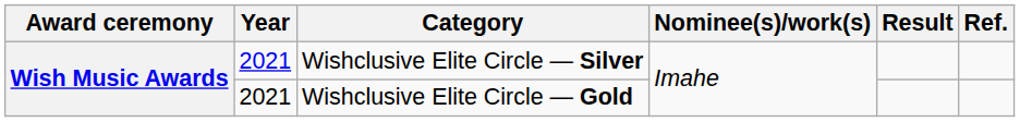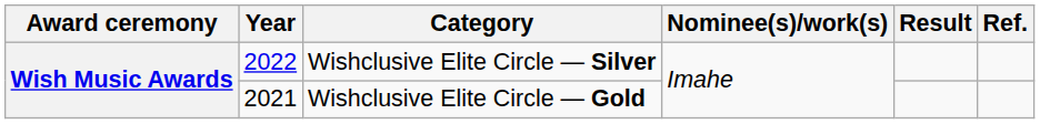Wishclusive Elite Circle — Silver | Year: 2021 -> 2022
